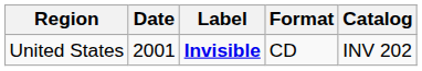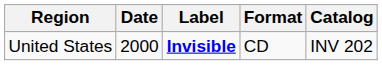United States | Date: 2001 -> 2000
